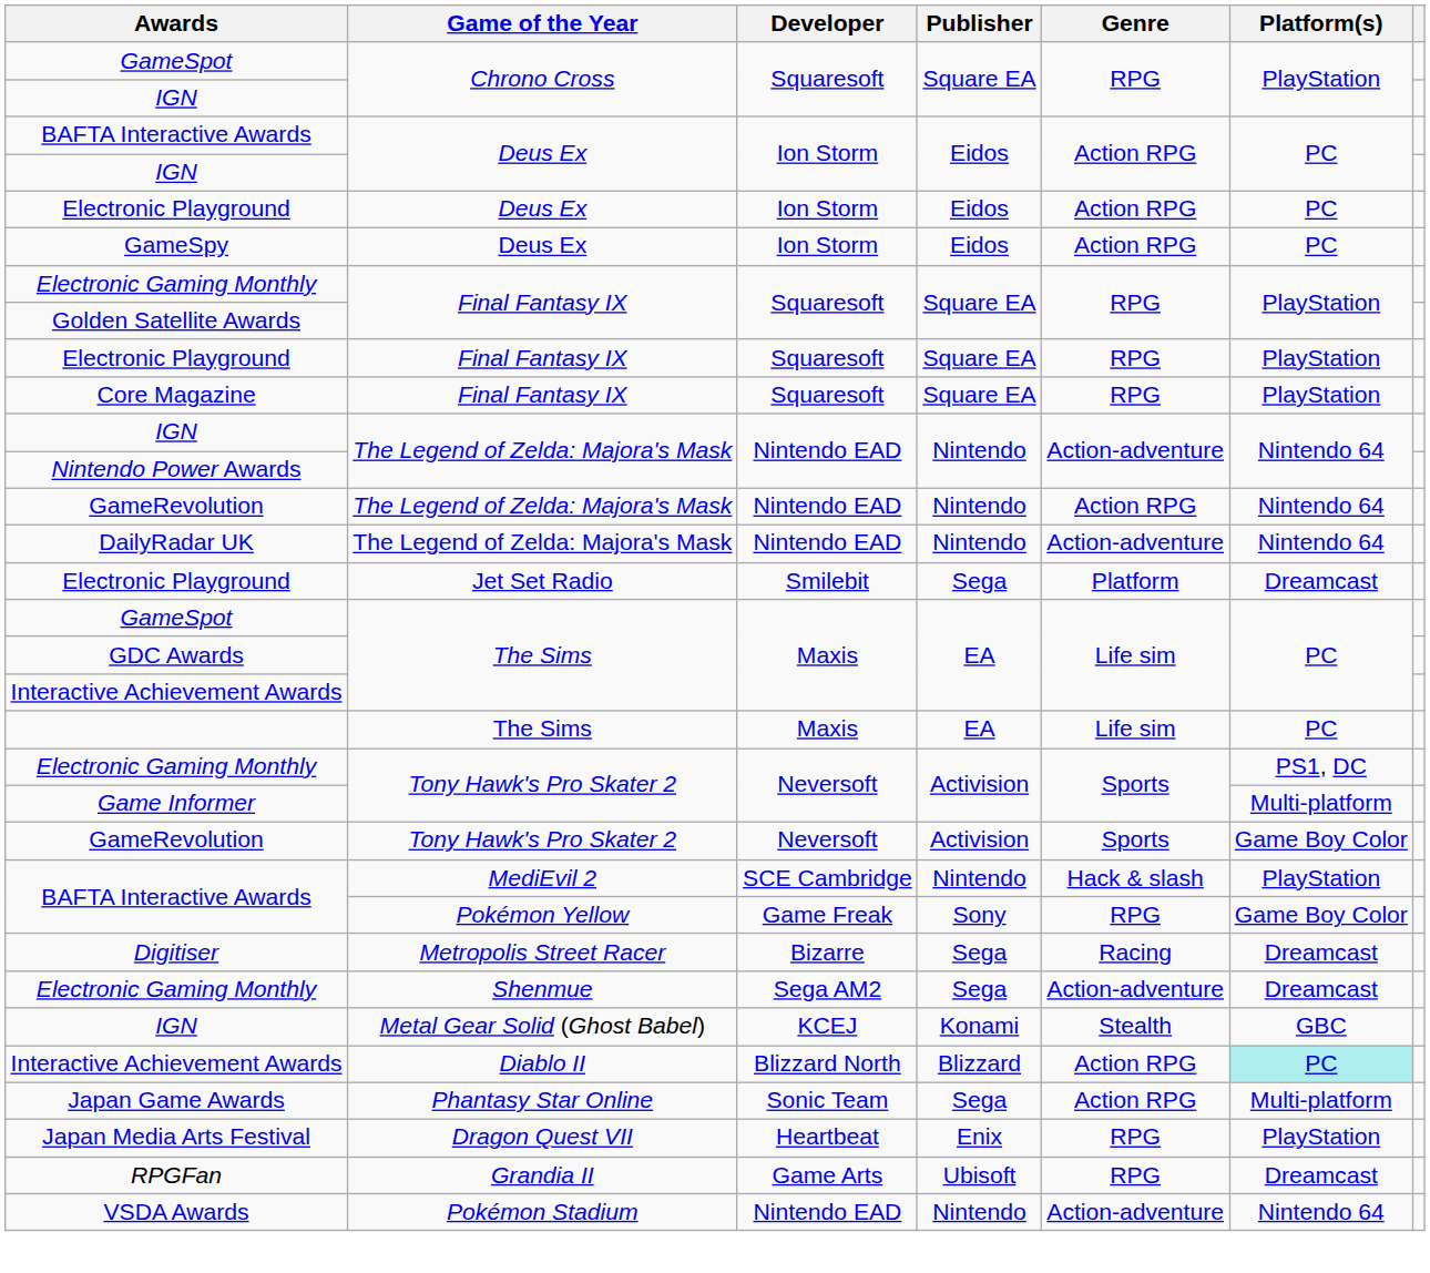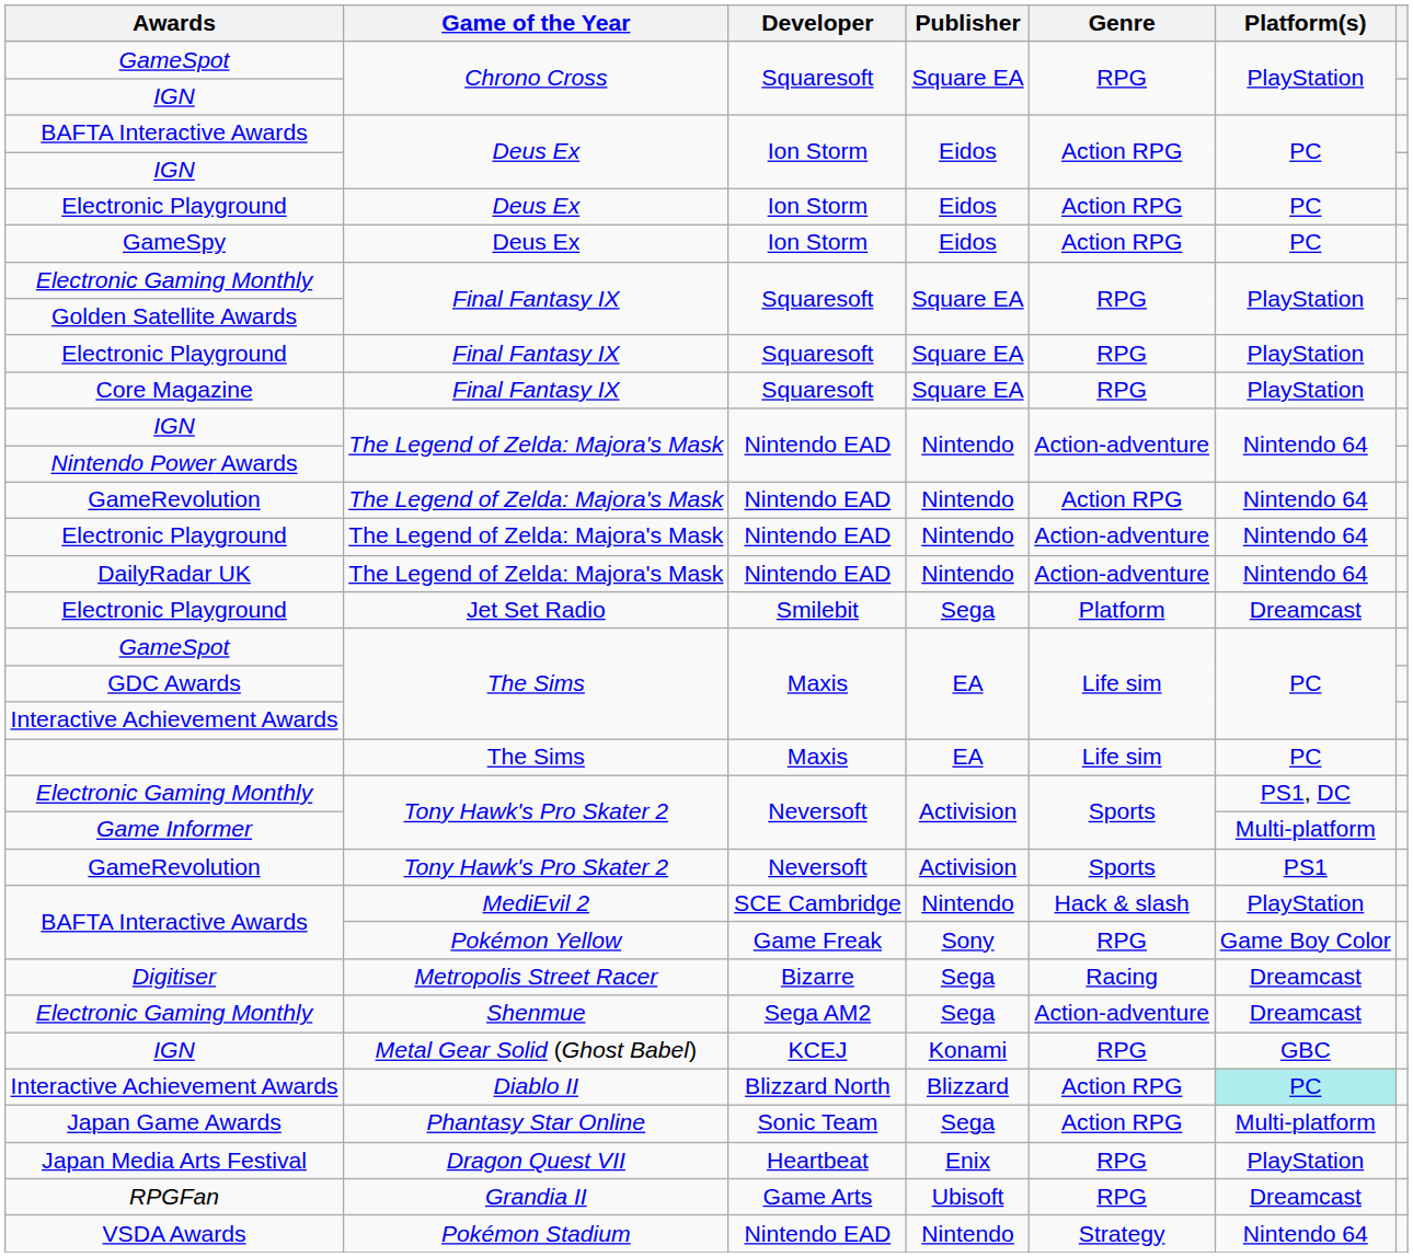+ row: Electronic Playground | The Legend of Zelda: Majora's Mask | Nintendo EAD | Nintendo | Action-adventure | Nintendo 64
GameRevolution / Tony Hawk's Pro Skater 2 | Platform(s): Game Boy Color -> PS1
IGN / Metal Gear Solid (Ghost Babel) | Genre: Stealth -> RPG
VSDA Awards | Genre: Action-adventure -> Strategy
